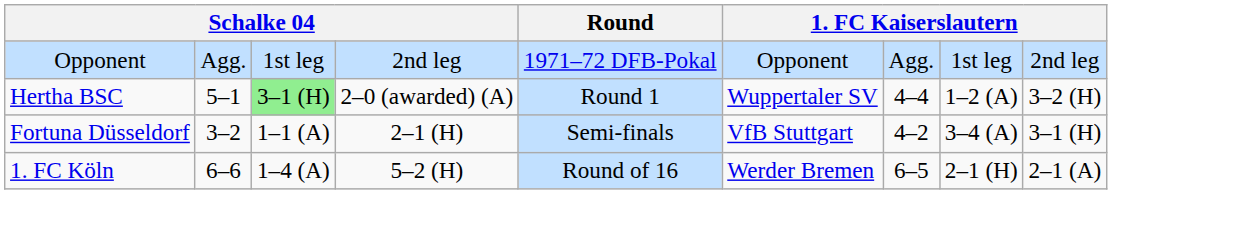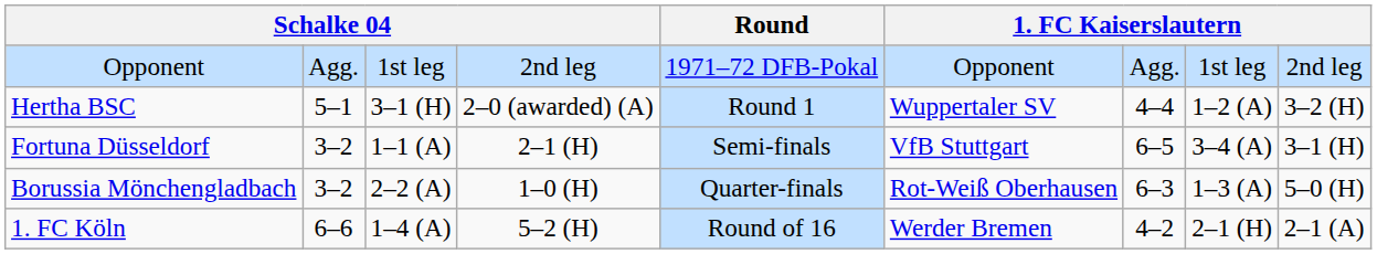Hertha BSC | column 3: lightgreen background -> no background
Fortuna Düsseldorf | column 7: 4–2 -> 6–5
+ row: Borussia Mönchengladbach | 3–2 | 2–2 (A) | 1–0 (H) | Quarter-finals | Rot-Weiß Oberhausen | 6–3 | 1–3 (A) | 5–0 (H)
1. FC Köln | column 7: 6–5 -> 4–2
